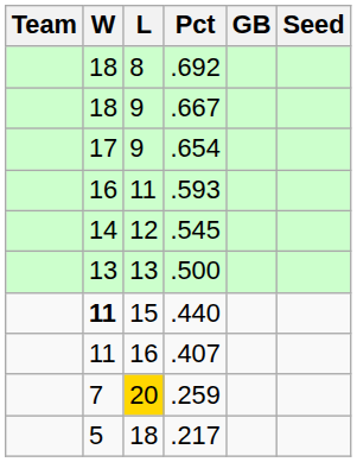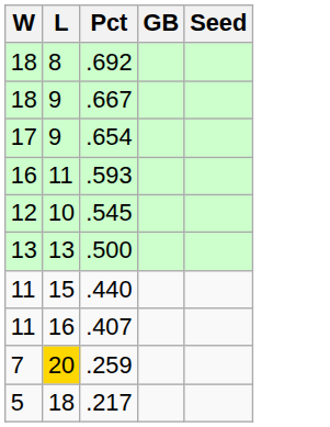- column: Team
.545 | W: 14 -> 12
.545 | L: 12 -> 10
.440 | W: bold -> normal
